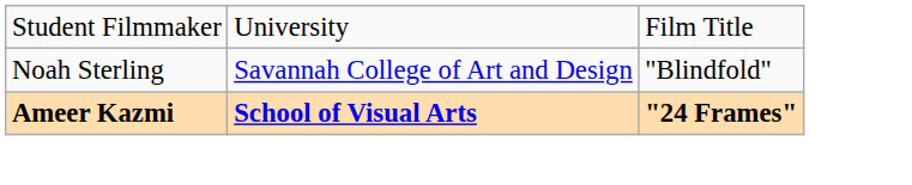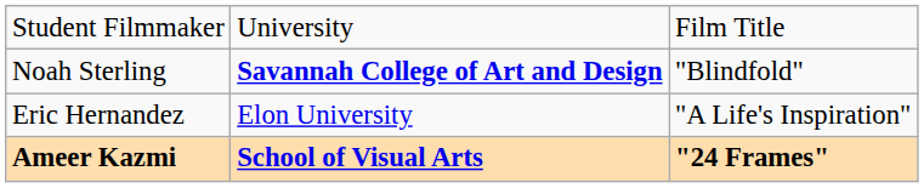Noah Sterling | column 2: normal -> bold
+ row: Eric Hernandez | Elon University | "A Life's Inspiration"
